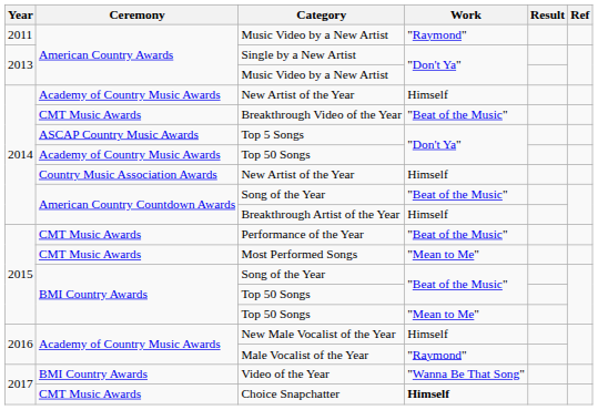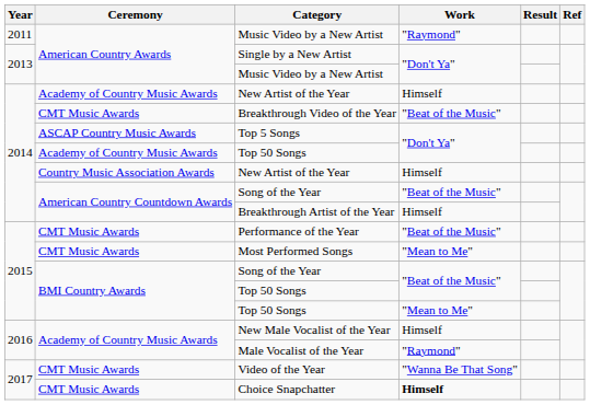Video of the Year | Ceremony: BMI Country Awards -> CMT Music Awards
